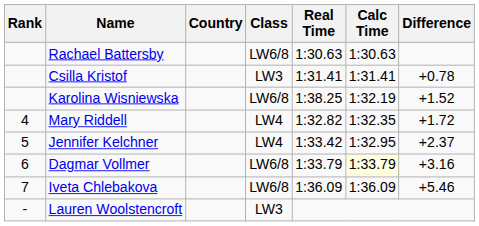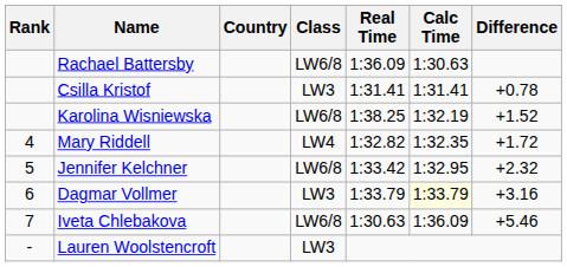Rachael Battersby | Real Time: 1:30.63 -> 1:36.09
Jennifer Kelchner | Class: LW4 -> LW6/8
Jennifer Kelchner | Difference: +2.37 -> +2.32
Dagmar Vollmer | Class: LW6/8 -> LW3
Iveta Chlebakova | Real Time: 1:36.09 -> 1:30.63
